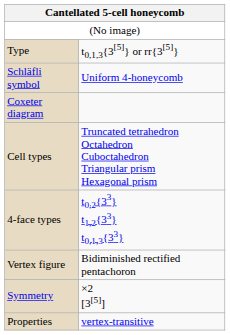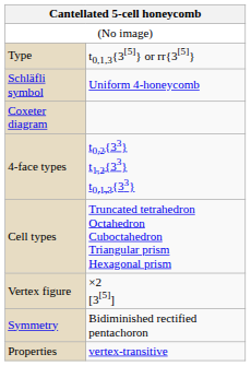rows swapped: 4-face types <-> Cell types
Vertex figure | column 2: Bidiminished rectified pentachoron -> ×2 [3[5]]
Symmetry | column 2: ×2 [3[5]] -> Bidiminished rectified pentachoron
